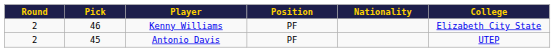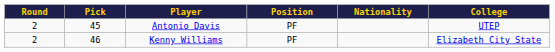rows swapped: Antonio Davis <-> Kenny Williams
